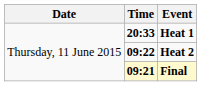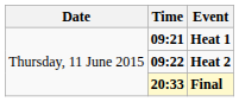Heat 1 | Time: 20:33 -> 09:21
Final | Time: 09:21 -> 20:33
